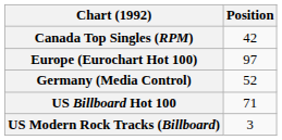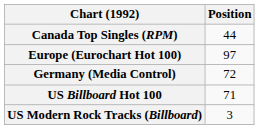Canada Top Singles (RPM) | Position: 42 -> 44
Germany (Media Control) | Position: 52 -> 72
